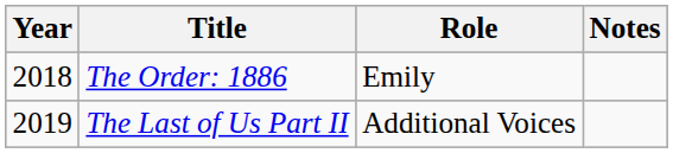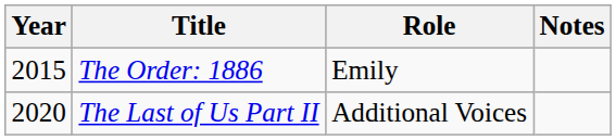The Order: 1886 | Year: 2018 -> 2015
The Last of Us Part II | Year: 2019 -> 2020
